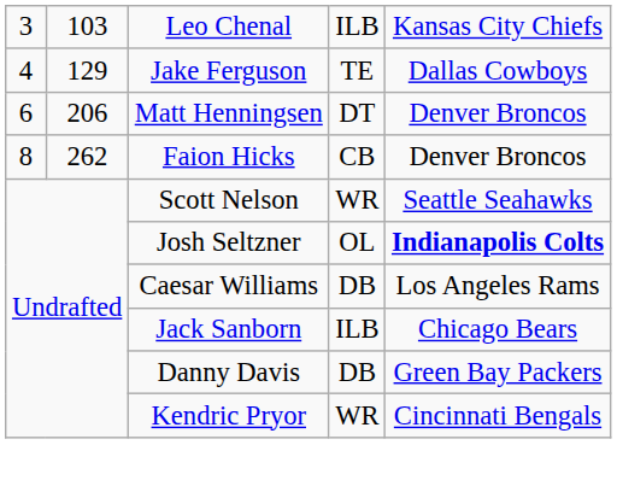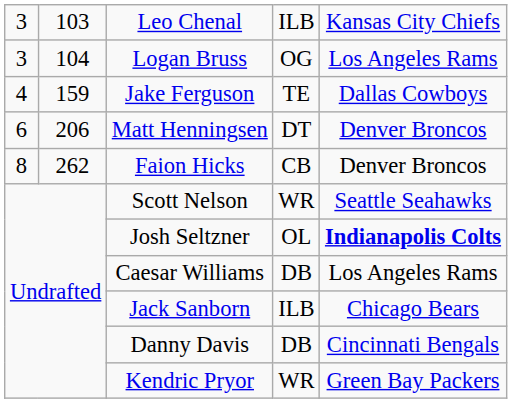+ row: 3 | 104 | Logan Bruss | OG | Los Angeles Rams
Jake Ferguson | column 2: 129 -> 159
Danny Davis | column 5: Green Bay Packers -> Cincinnati Bengals
Kendric Pryor | column 5: Cincinnati Bengals -> Green Bay Packers
